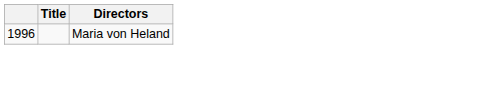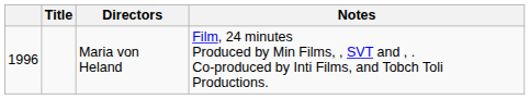+ column: Notes | Film, 24 minutes Produced by Min Films, , SVT and , . Co-produced by Inti Films, and Tobch Toli Productions.
